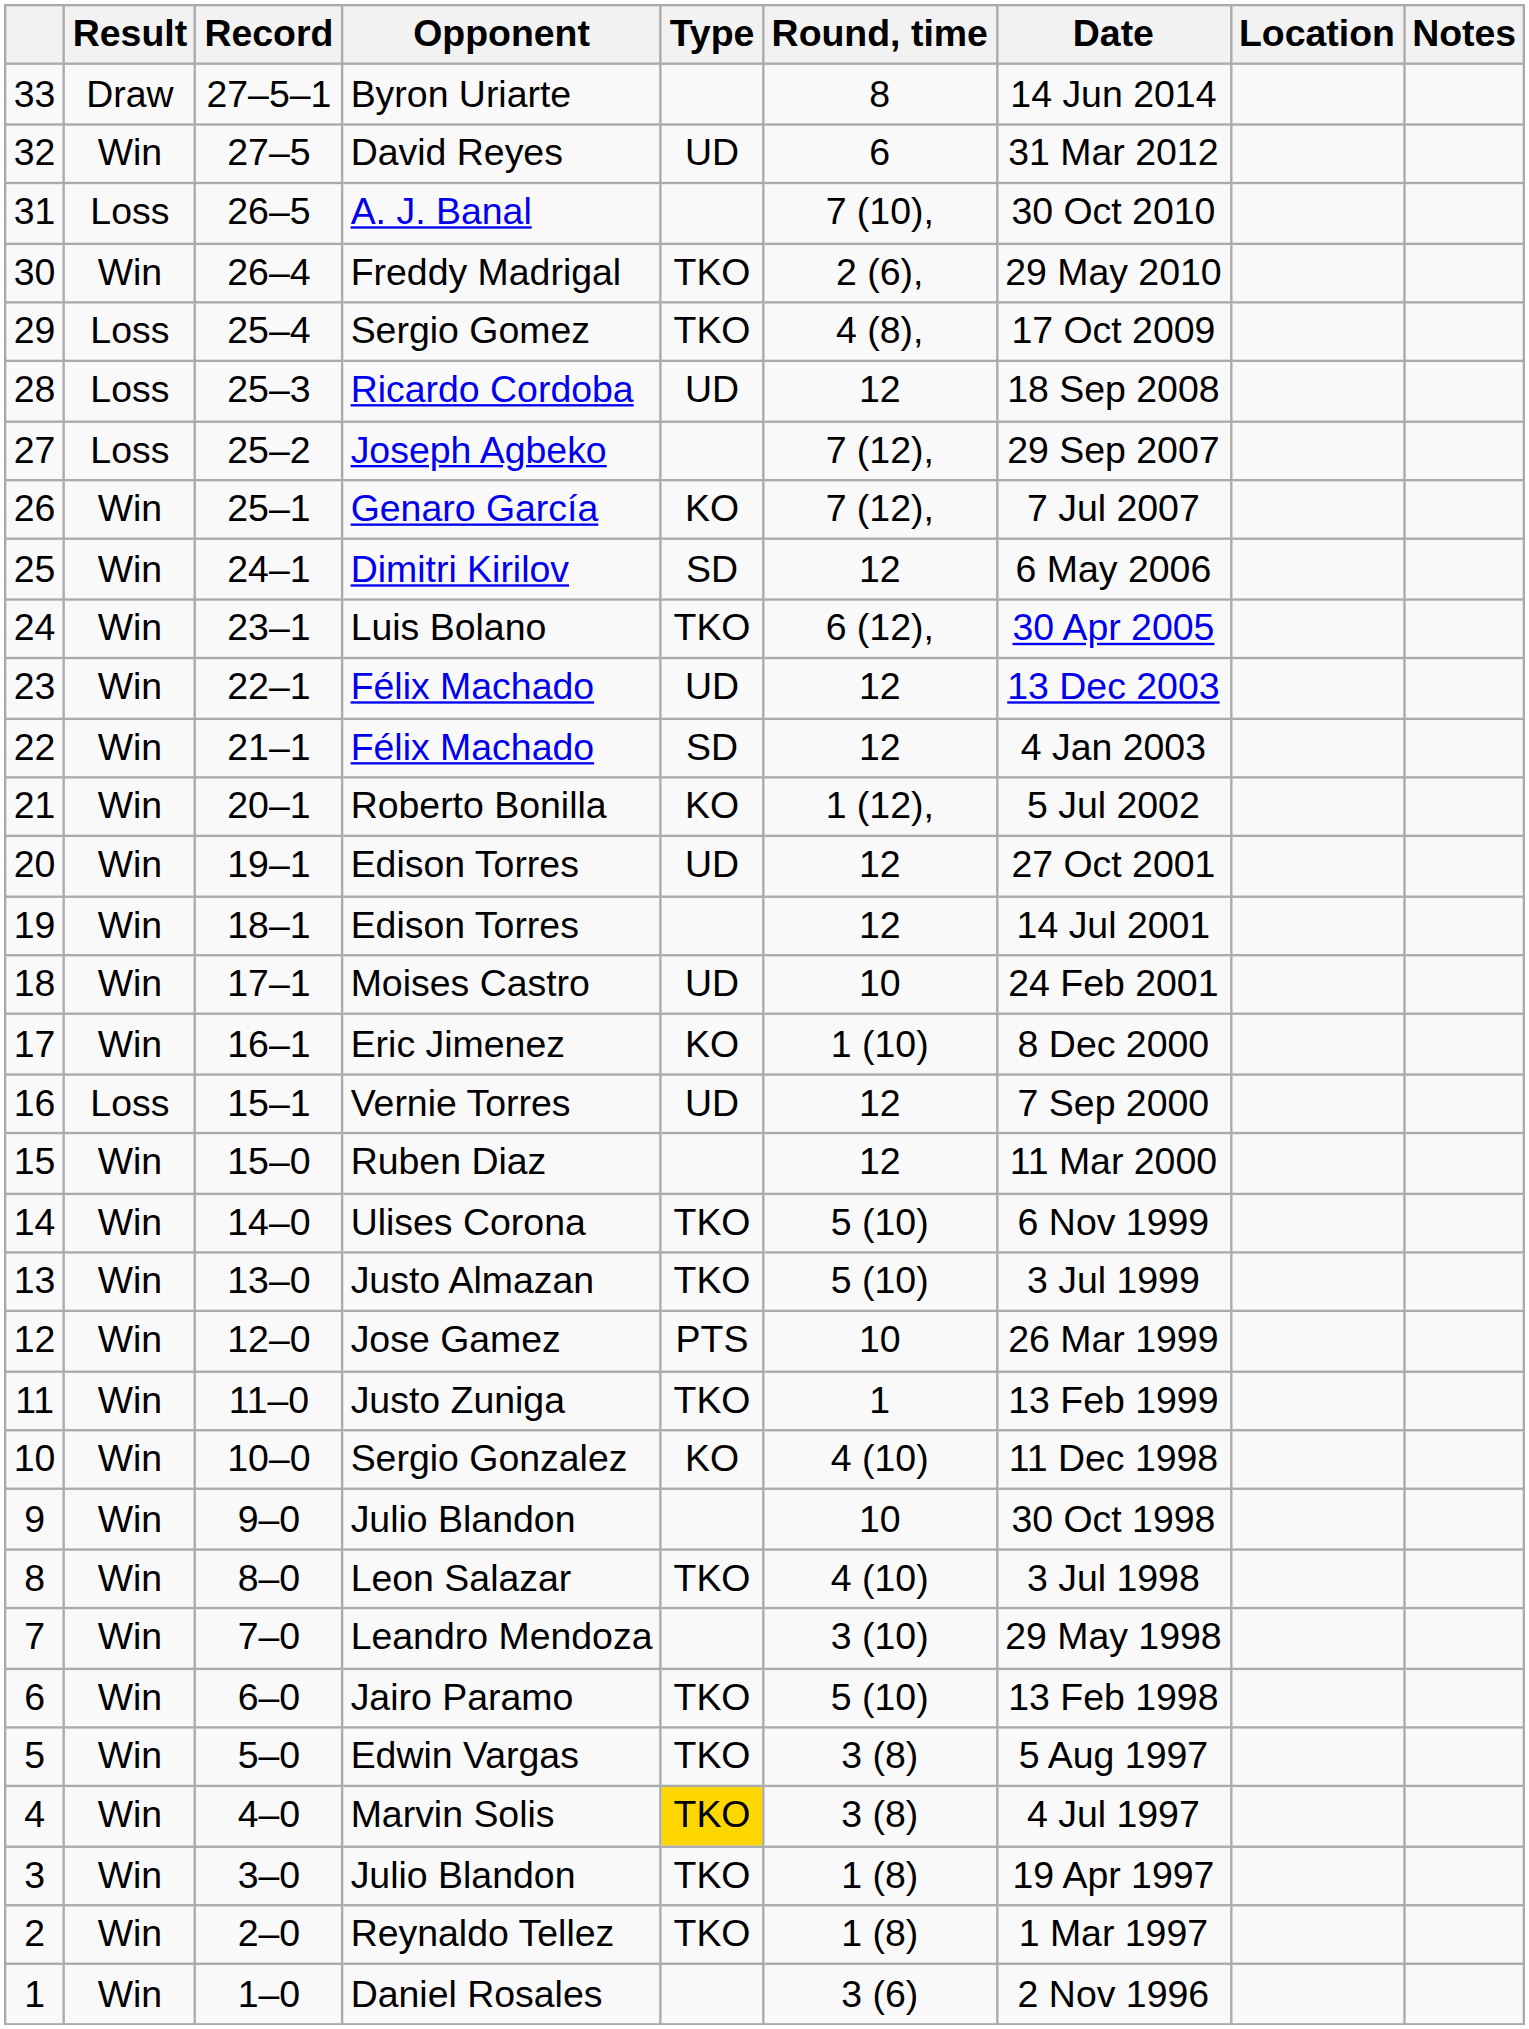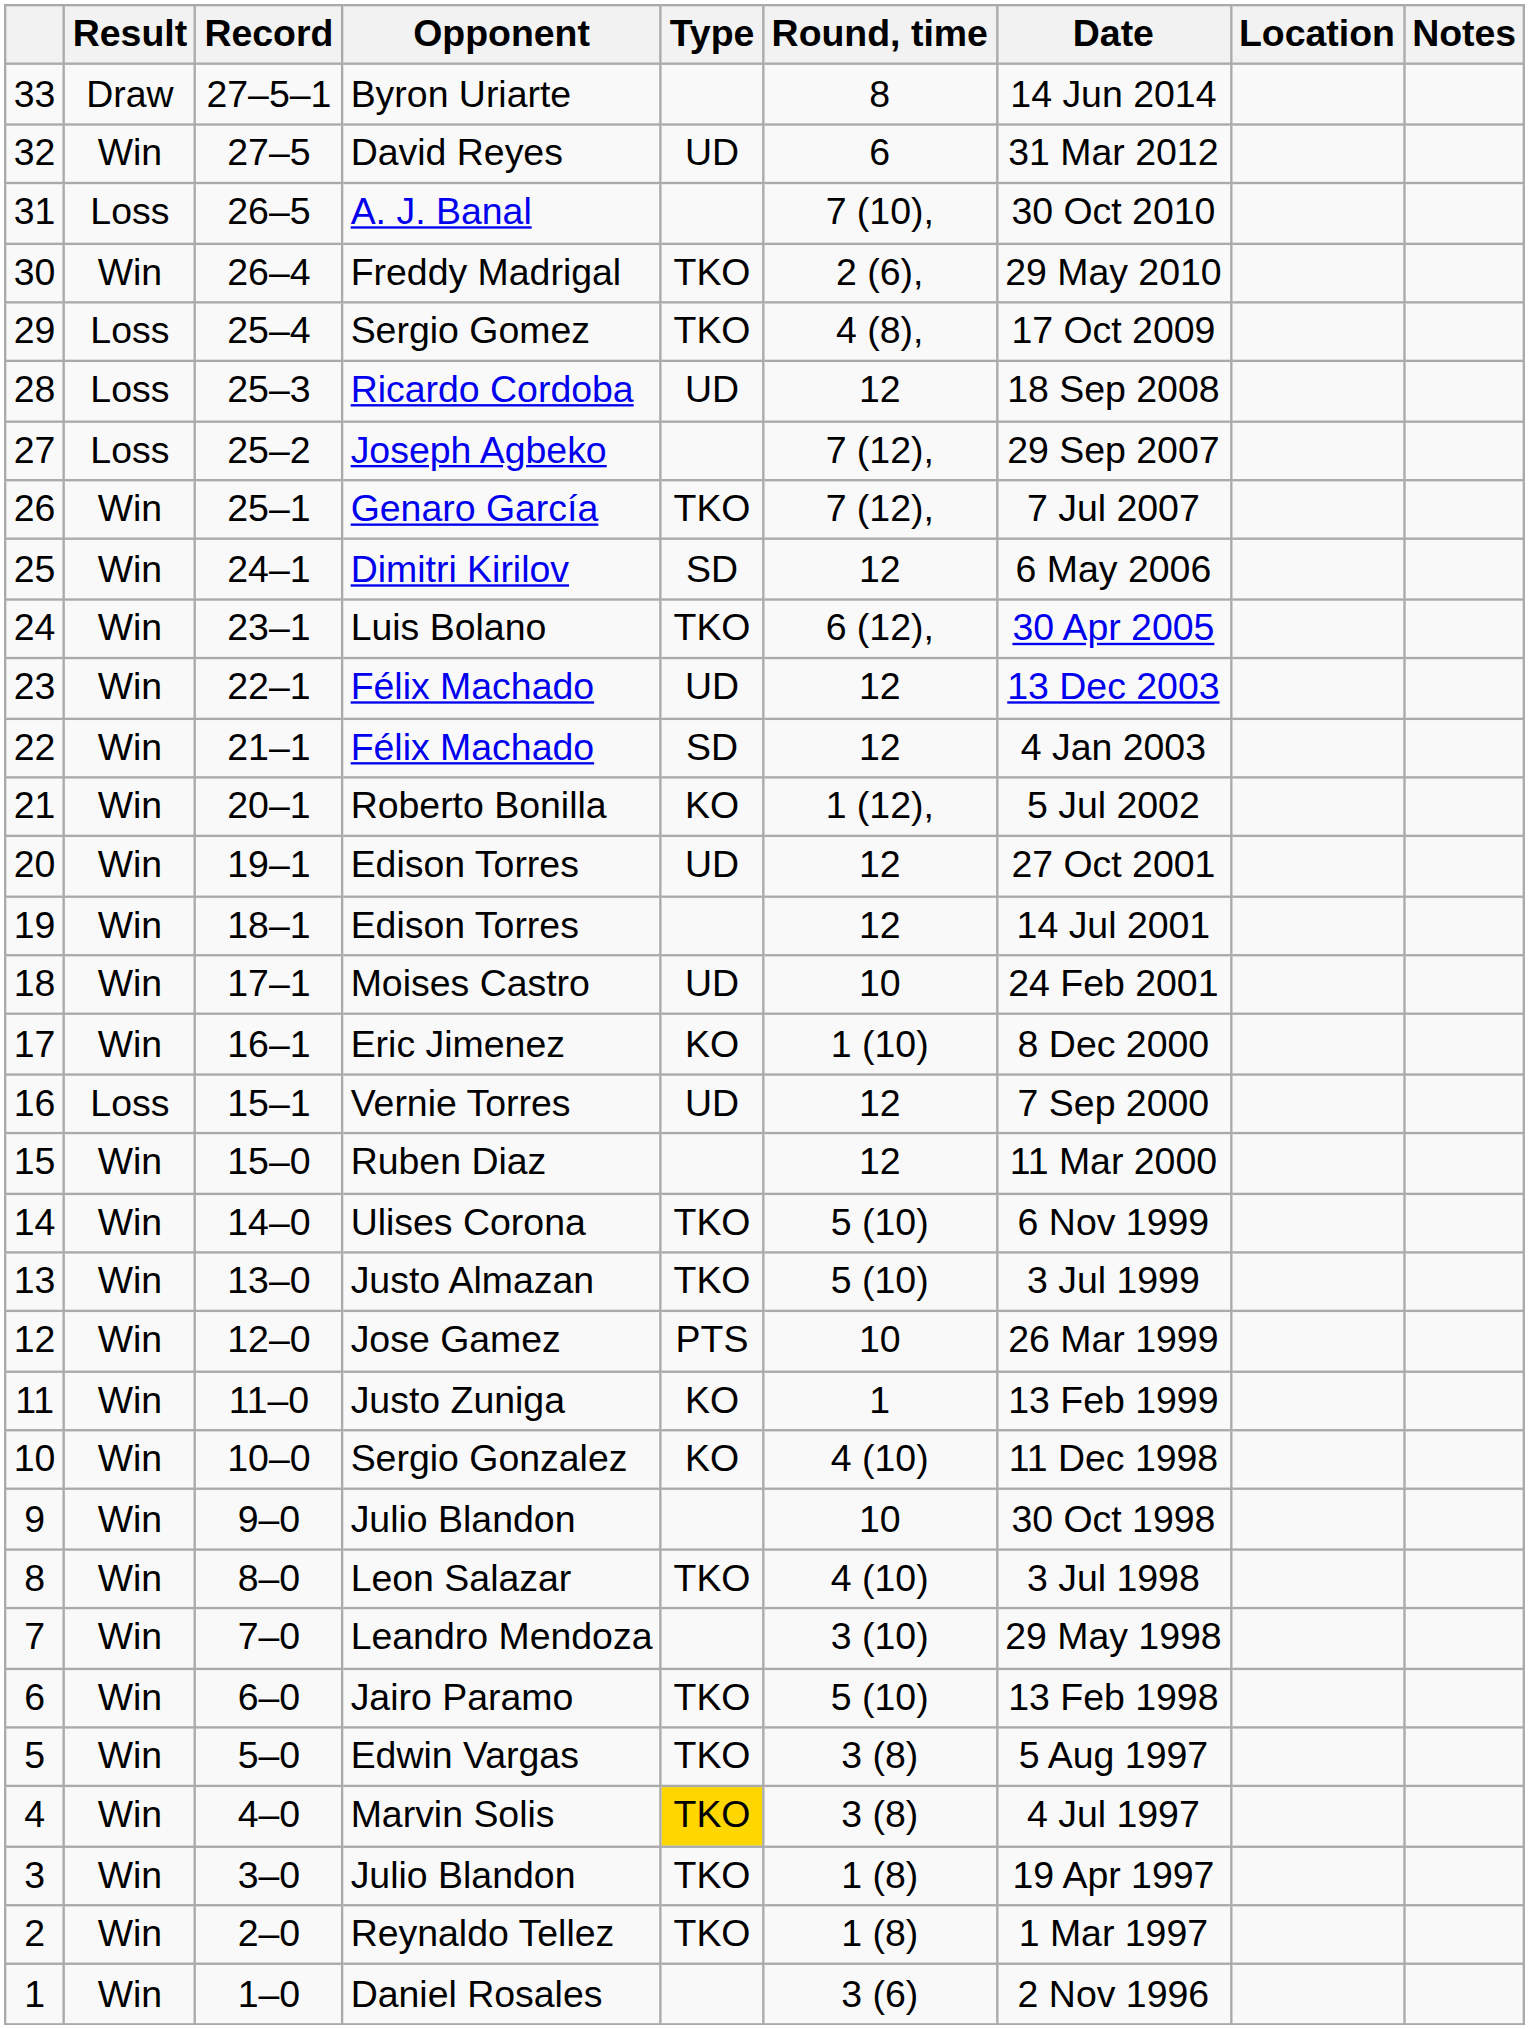Genaro García | Type: KO -> TKO
Justo Zuniga | Type: TKO -> KO
